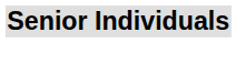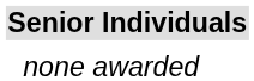+ row: none awarded
